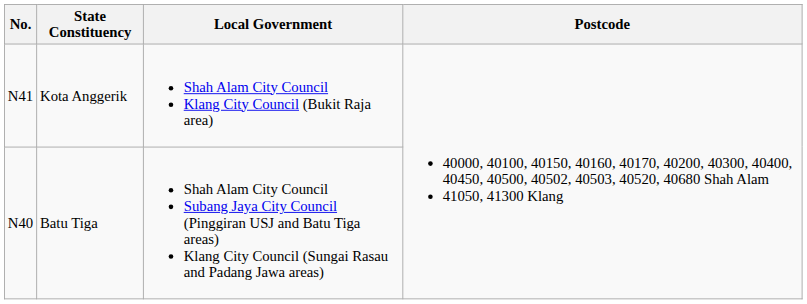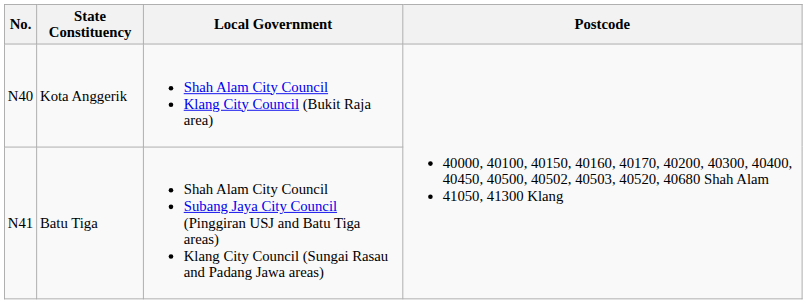Kota Anggerik | No.: N41 -> N40
Batu Tiga | No.: N40 -> N41
